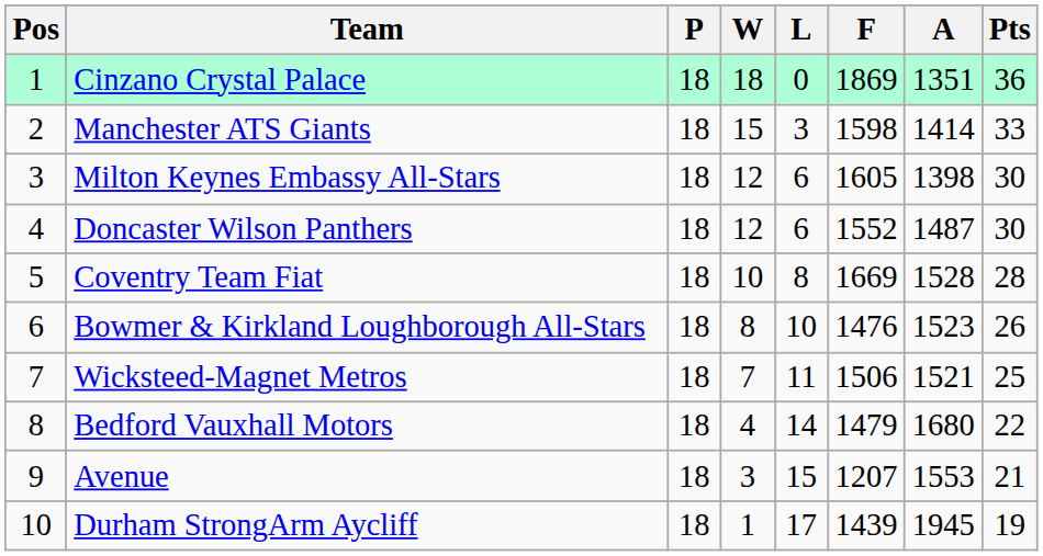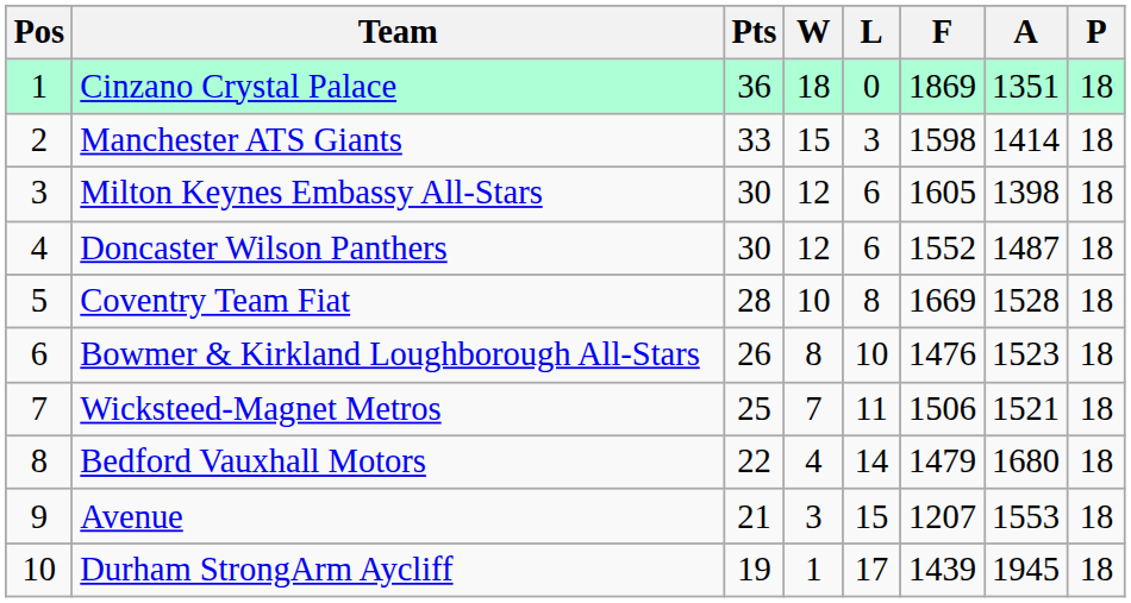columns swapped: P <-> Pts
